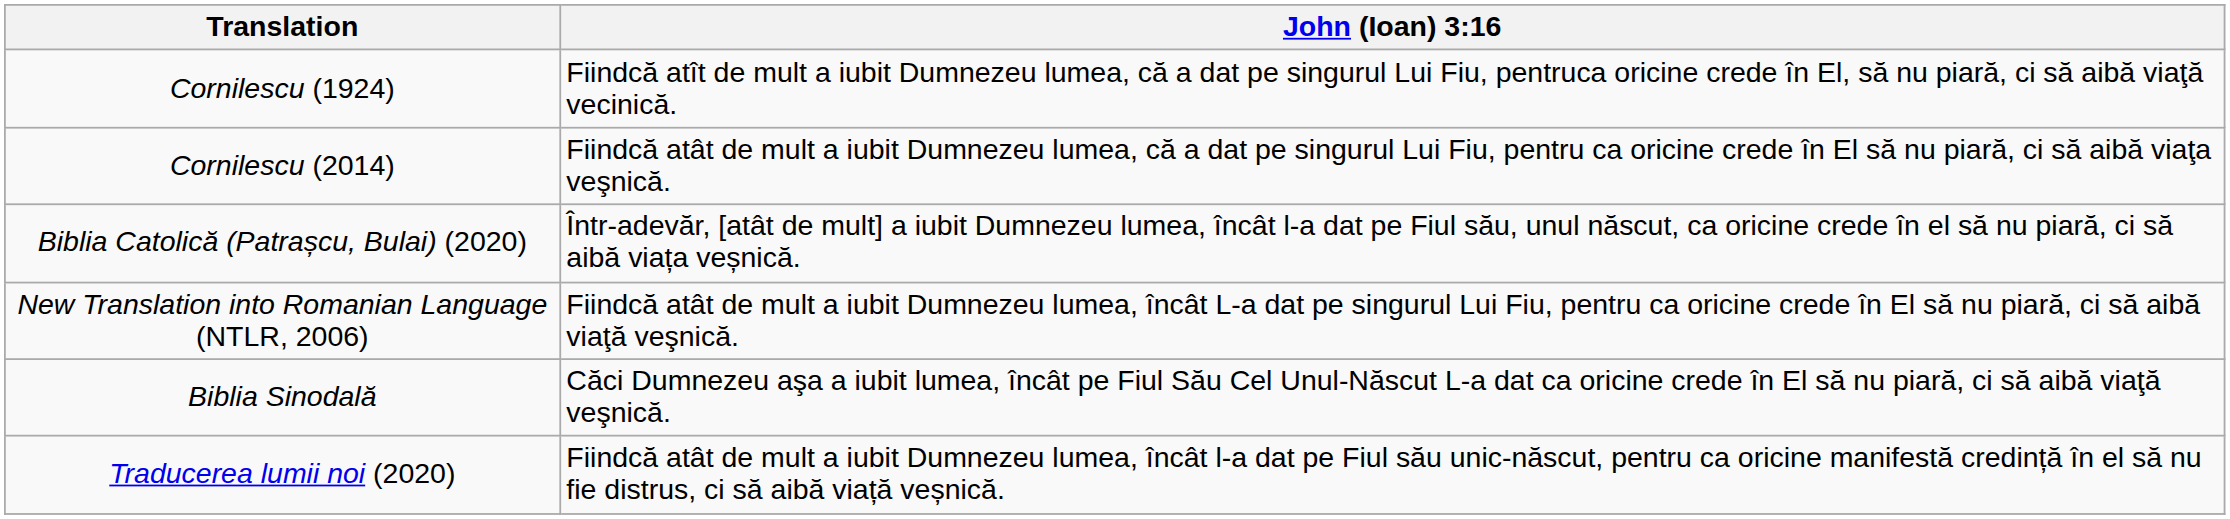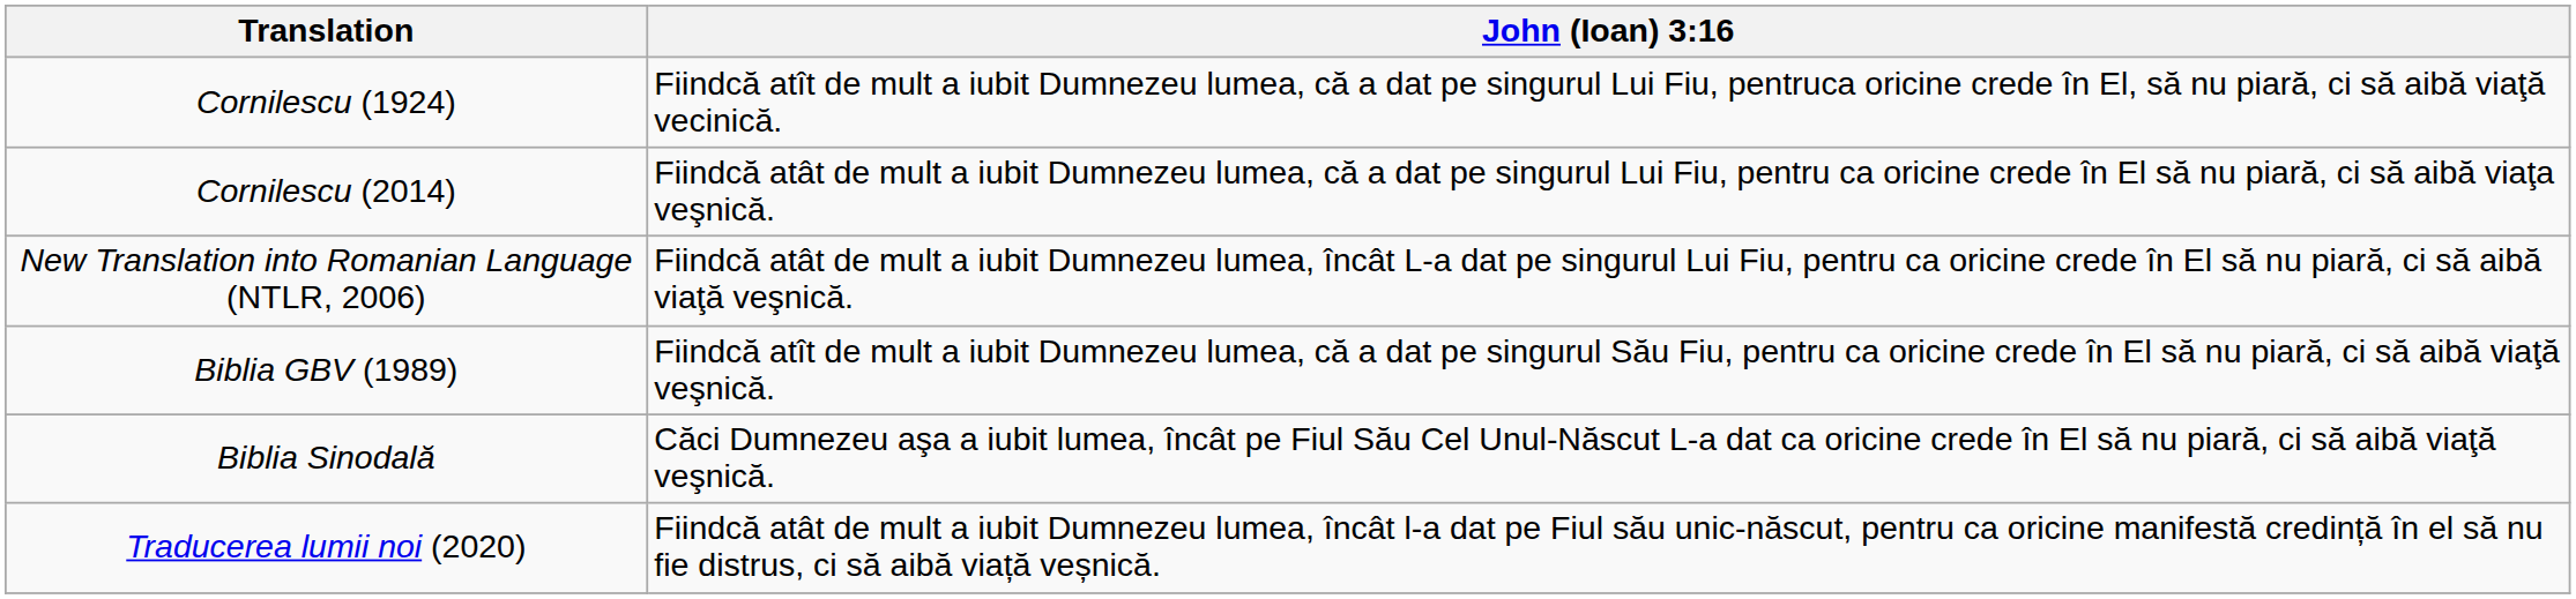- row: Biblia Catolică (Patrașcu, Bulai) (2020) | Într-adevăr, [atât de mult] a iubit Dumnezeu lumea, încât l-a dat pe Fiul său, unul născut, ca oricine crede în el să nu piară, ci să aibă viața veșnică.
+ row: Biblia GBV (1989) | Fiindcă atît de mult a iubit Dumnezeu lumea, că a dat pe singurul Său Fiu, pentru ca oricine crede în El să nu piară, ci să aibă viaţă veşnică.
